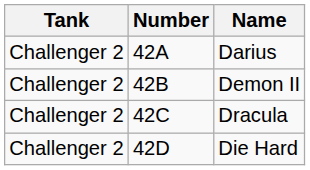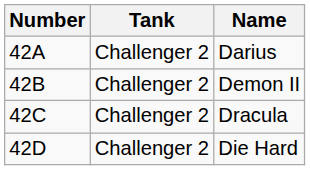columns swapped: Tank <-> Number
